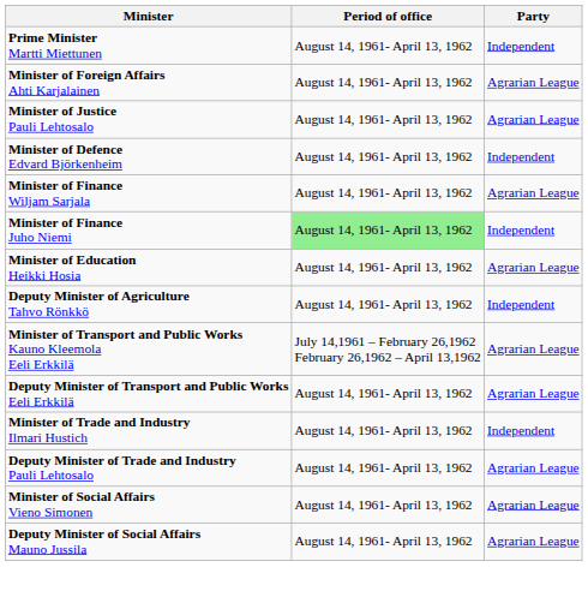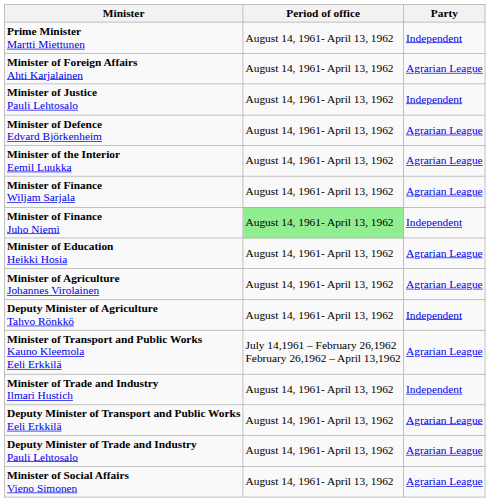Minister of Justice Pauli Lehtosalo | Party: Agrarian League -> Independent
Minister of Defence Edvard Björkenheim | Party: Independent -> Agrarian League
+ row: Minister of the Interior Eemil Luukka | August 14, 1961- April 13, 1962 | Agrarian League
+ row: Minister of Agriculture Johannes Virolainen | August 14, 1961- April 13, 1962 | Agrarian League
rows swapped: Deputy Minister of Transport and Public Works Eeli Erkkilä <-> Minister of Trade and Industry Ilmari Hustich
- row: Deputy Minister of Social Affairs Mauno Jussila | August 14, 1961- April 13, 1962 | Agrarian League
